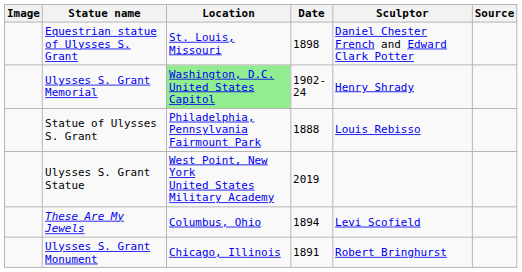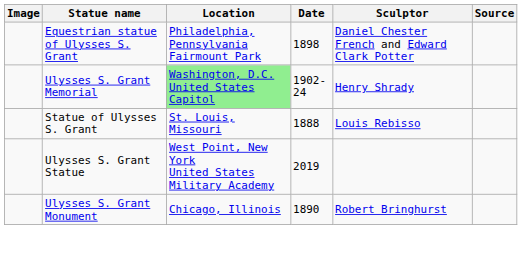Equestrian statue of Ulysses S. Grant | Location: St. Louis, Missouri -> Philadelphia, Pennsylvania Fairmount Park
Statue of Ulysses S. Grant | Location: Philadelphia, Pennsylvania Fairmount Park -> St. Louis, Missouri
- row: These Are My Jewels | Columbus, Ohio | 1894 | Levi Scofield
Ulysses S. Grant Monument | Date: 1891 -> 1890
